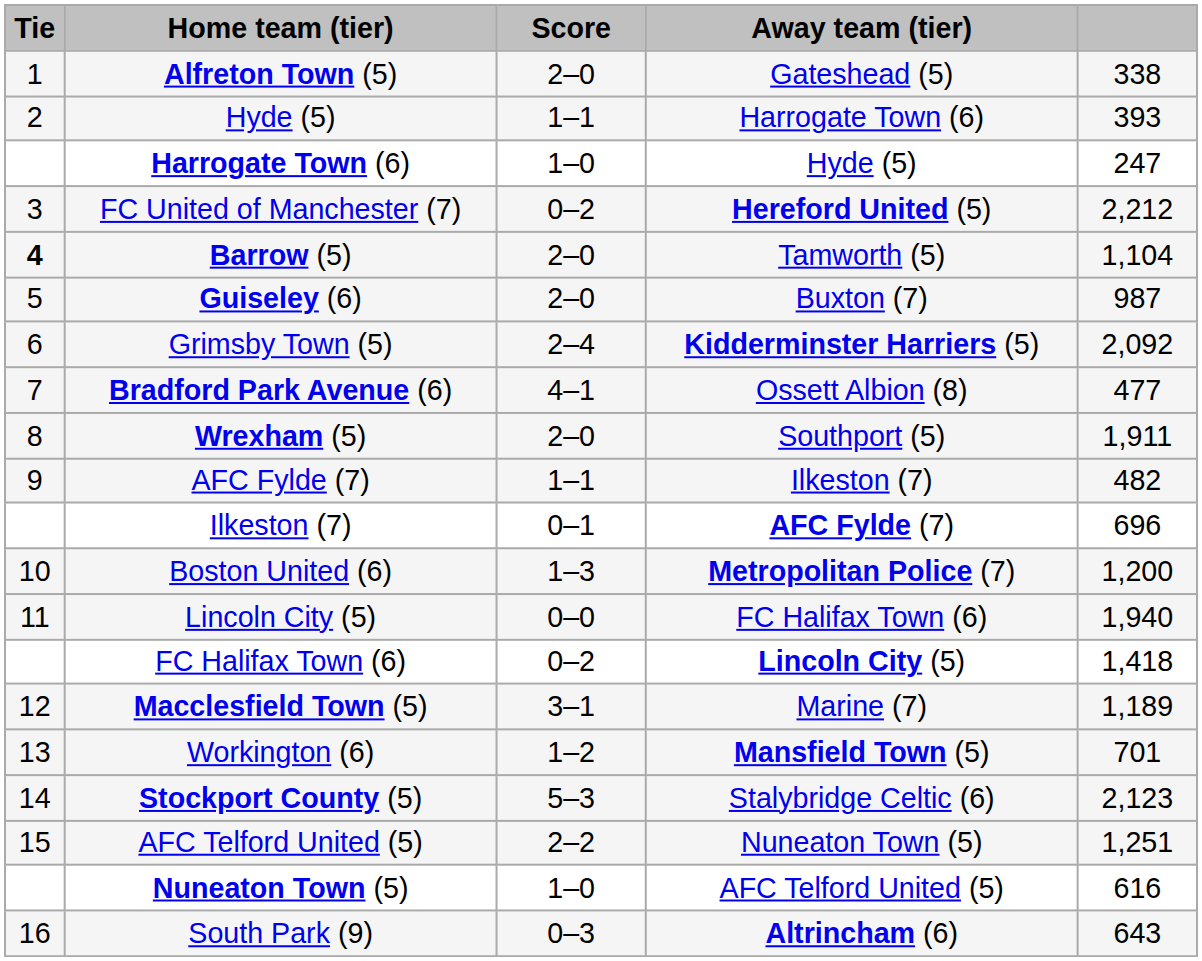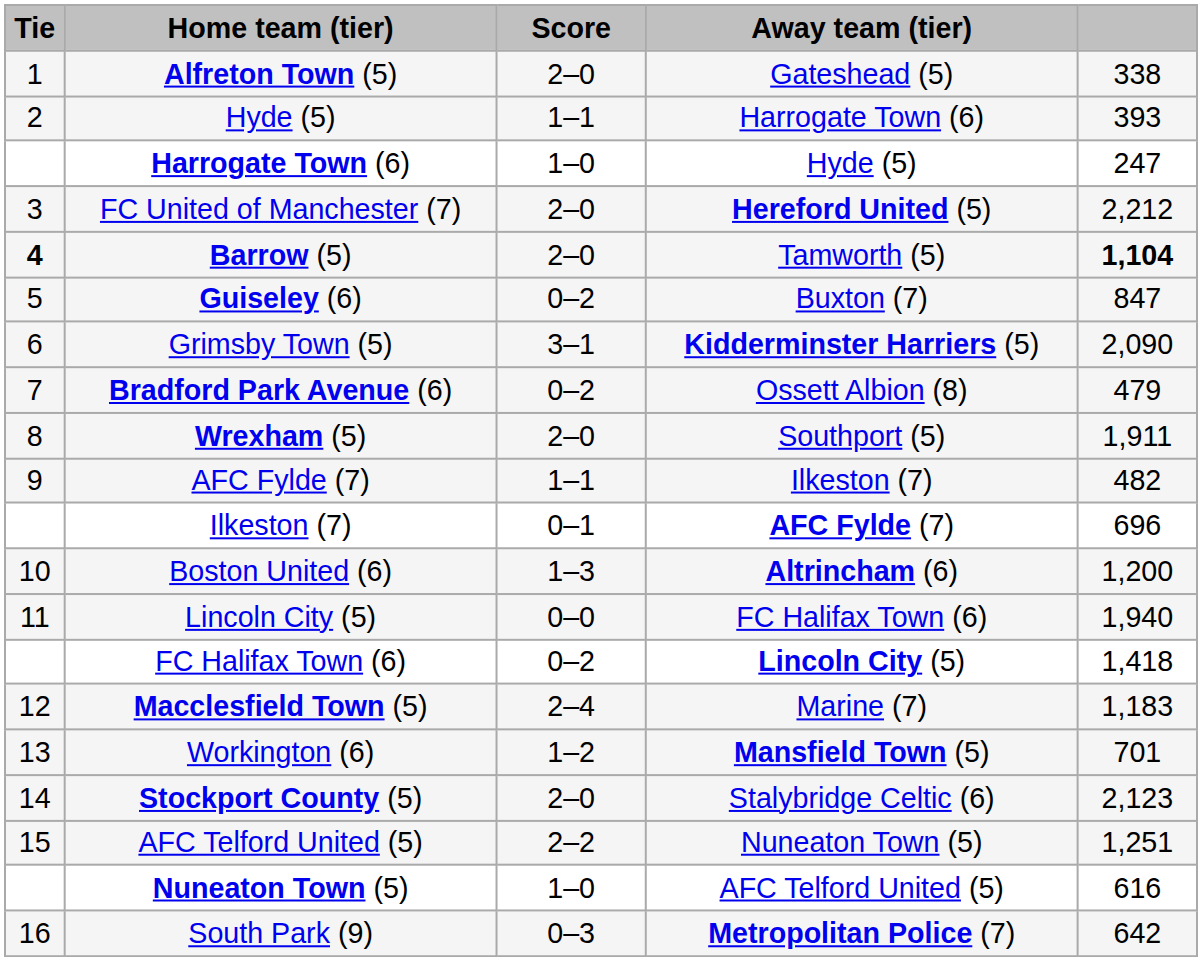FC United of Manchester (7) | Score: 0–2 -> 2–0
Barrow (5) | column 5: normal -> bold
Guiseley (6) | Score: 2–0 -> 0–2
Guiseley (6) | column 5: 987 -> 847
Grimsby Town (5) | Score: 2–4 -> 3–1
Grimsby Town (5) | column 5: 2,092 -> 2,090
Bradford Park Avenue (6) | Score: 4–1 -> 0–2
Bradford Park Avenue (6) | column 5: 477 -> 479
Boston United (6) | Away team (tier): Metropolitan Police (7) -> Altrincham (6)
Macclesfield Town (5) | Score: 3–1 -> 2–4
Macclesfield Town (5) | column 5: 1,189 -> 1,183
Stockport County (5) | Score: 5–3 -> 2–0
South Park (9) | Away team (tier): Altrincham (6) -> Metropolitan Police (7)
South Park (9) | column 5: 643 -> 642
